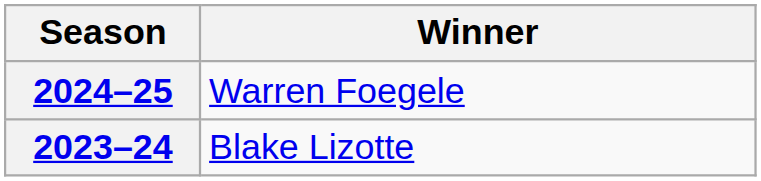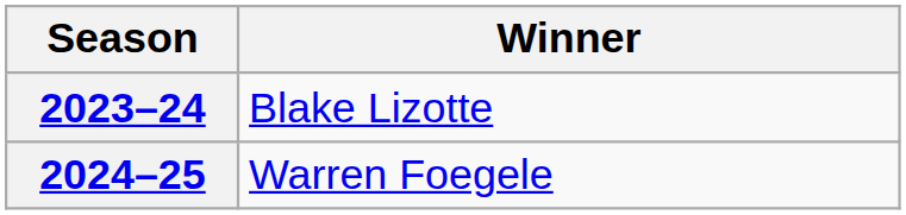rows swapped: 2023–24 <-> 2024–25
